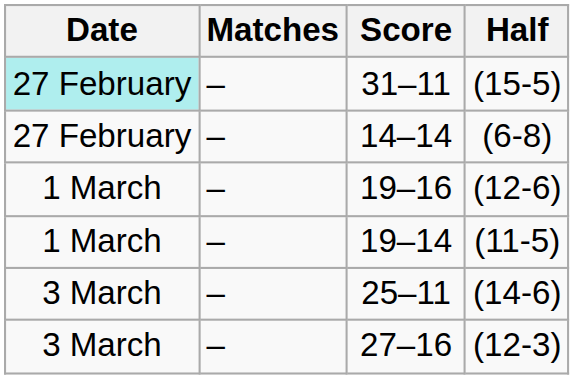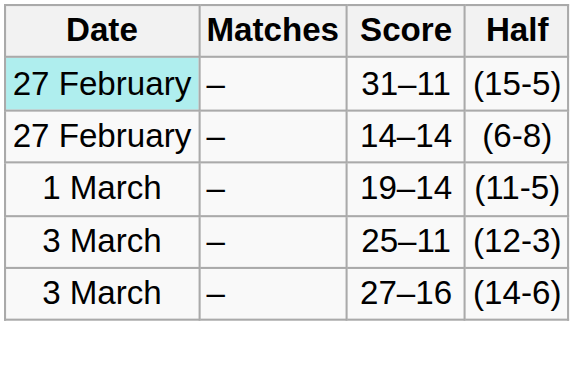- row: 1 March | – | 19–16 | (12-6)
25–11 | Half: (14-6) -> (12-3)
27–16 | Half: (12-3) -> (14-6)
